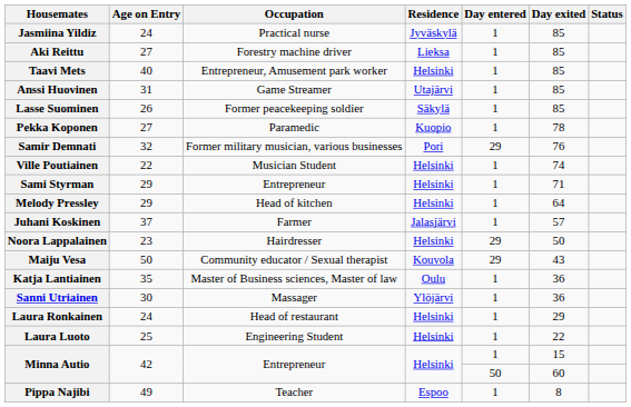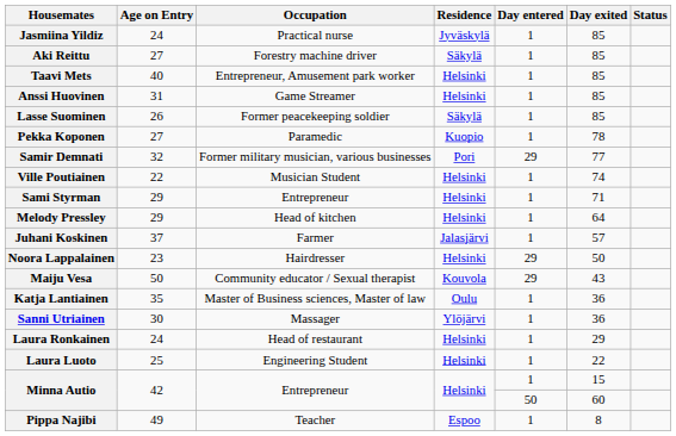Aki Reittu | Residence: Lieksa -> Säkylä
Anssi Huovinen | Residence: Utajärvi -> Helsinki
Samir Demnati | Day exited: 76 -> 77
